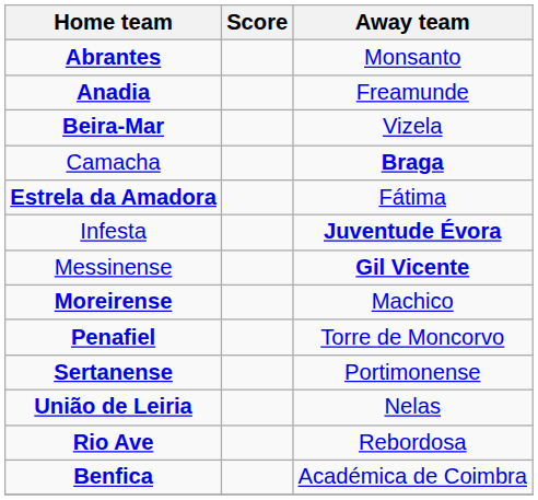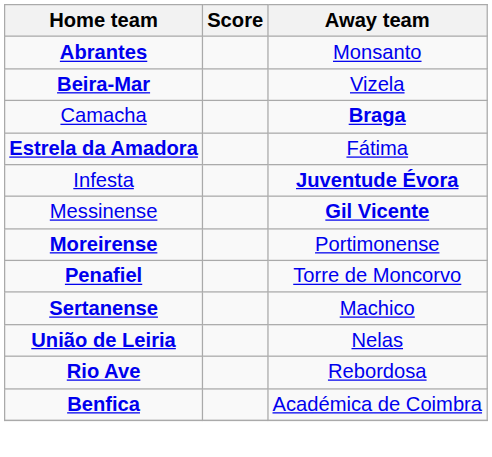- row: Anadia | Freamunde
Moreirense | Away team: Machico -> Portimonense
Sertanense | Away team: Portimonense -> Machico
